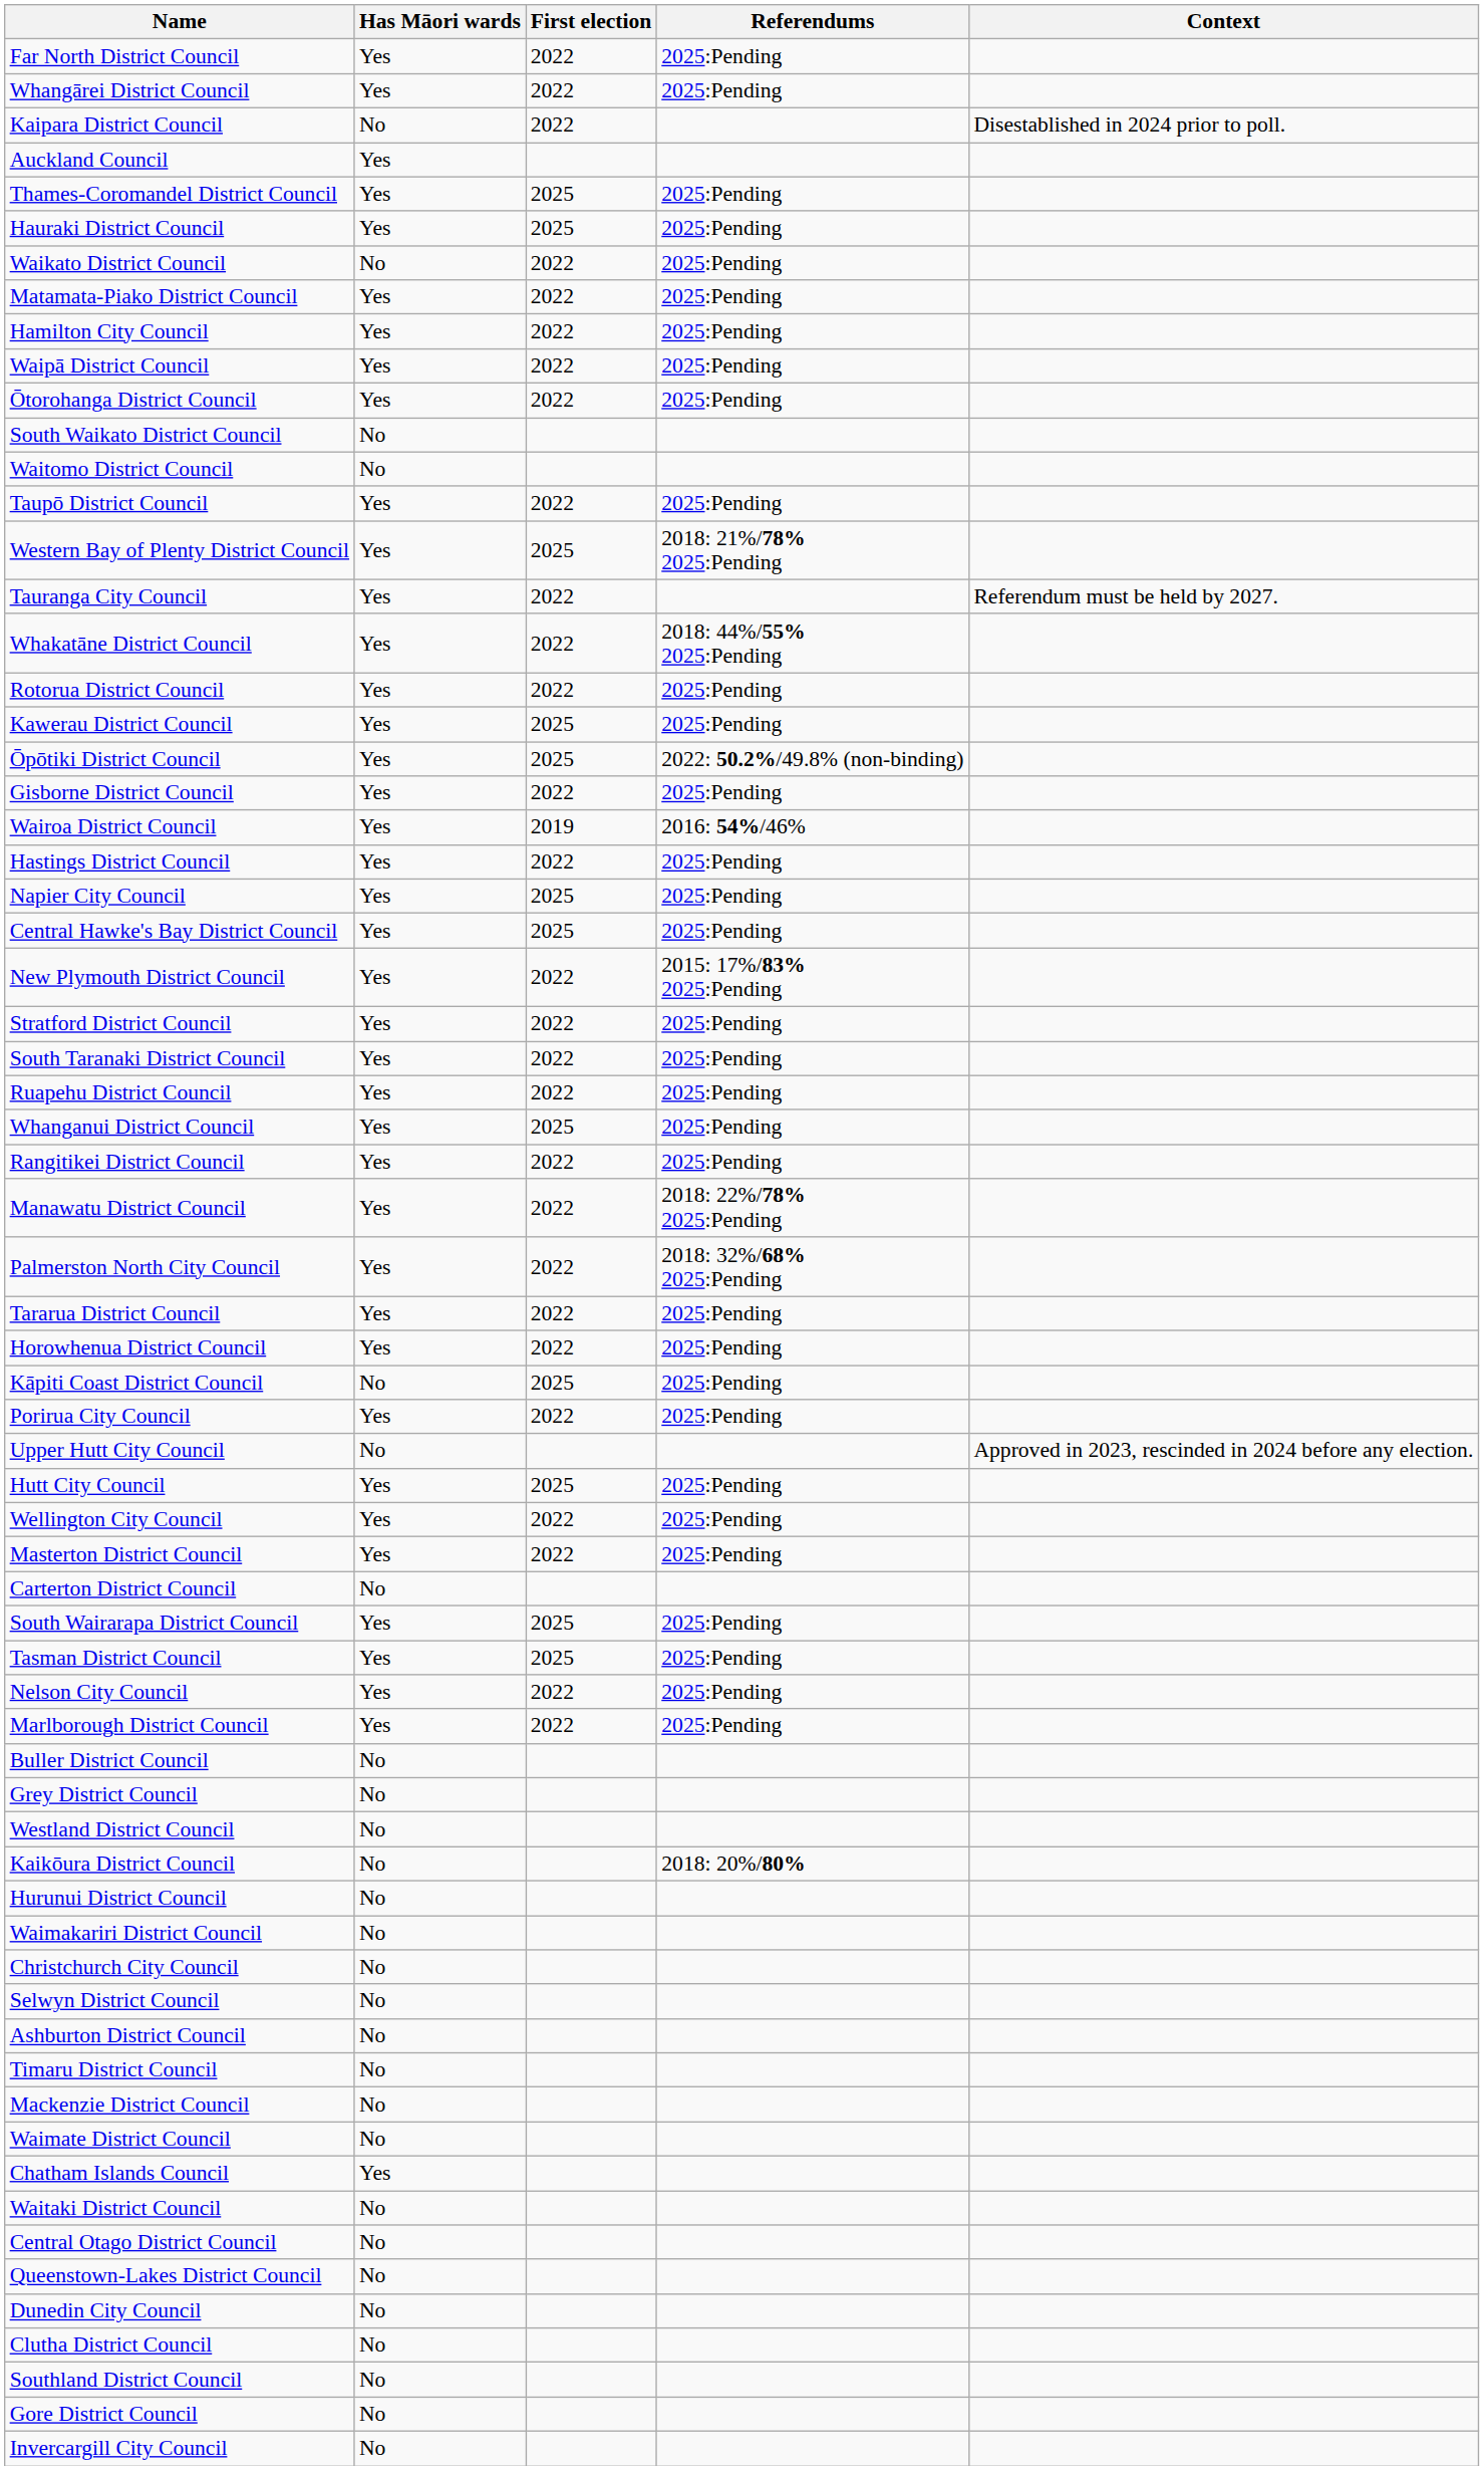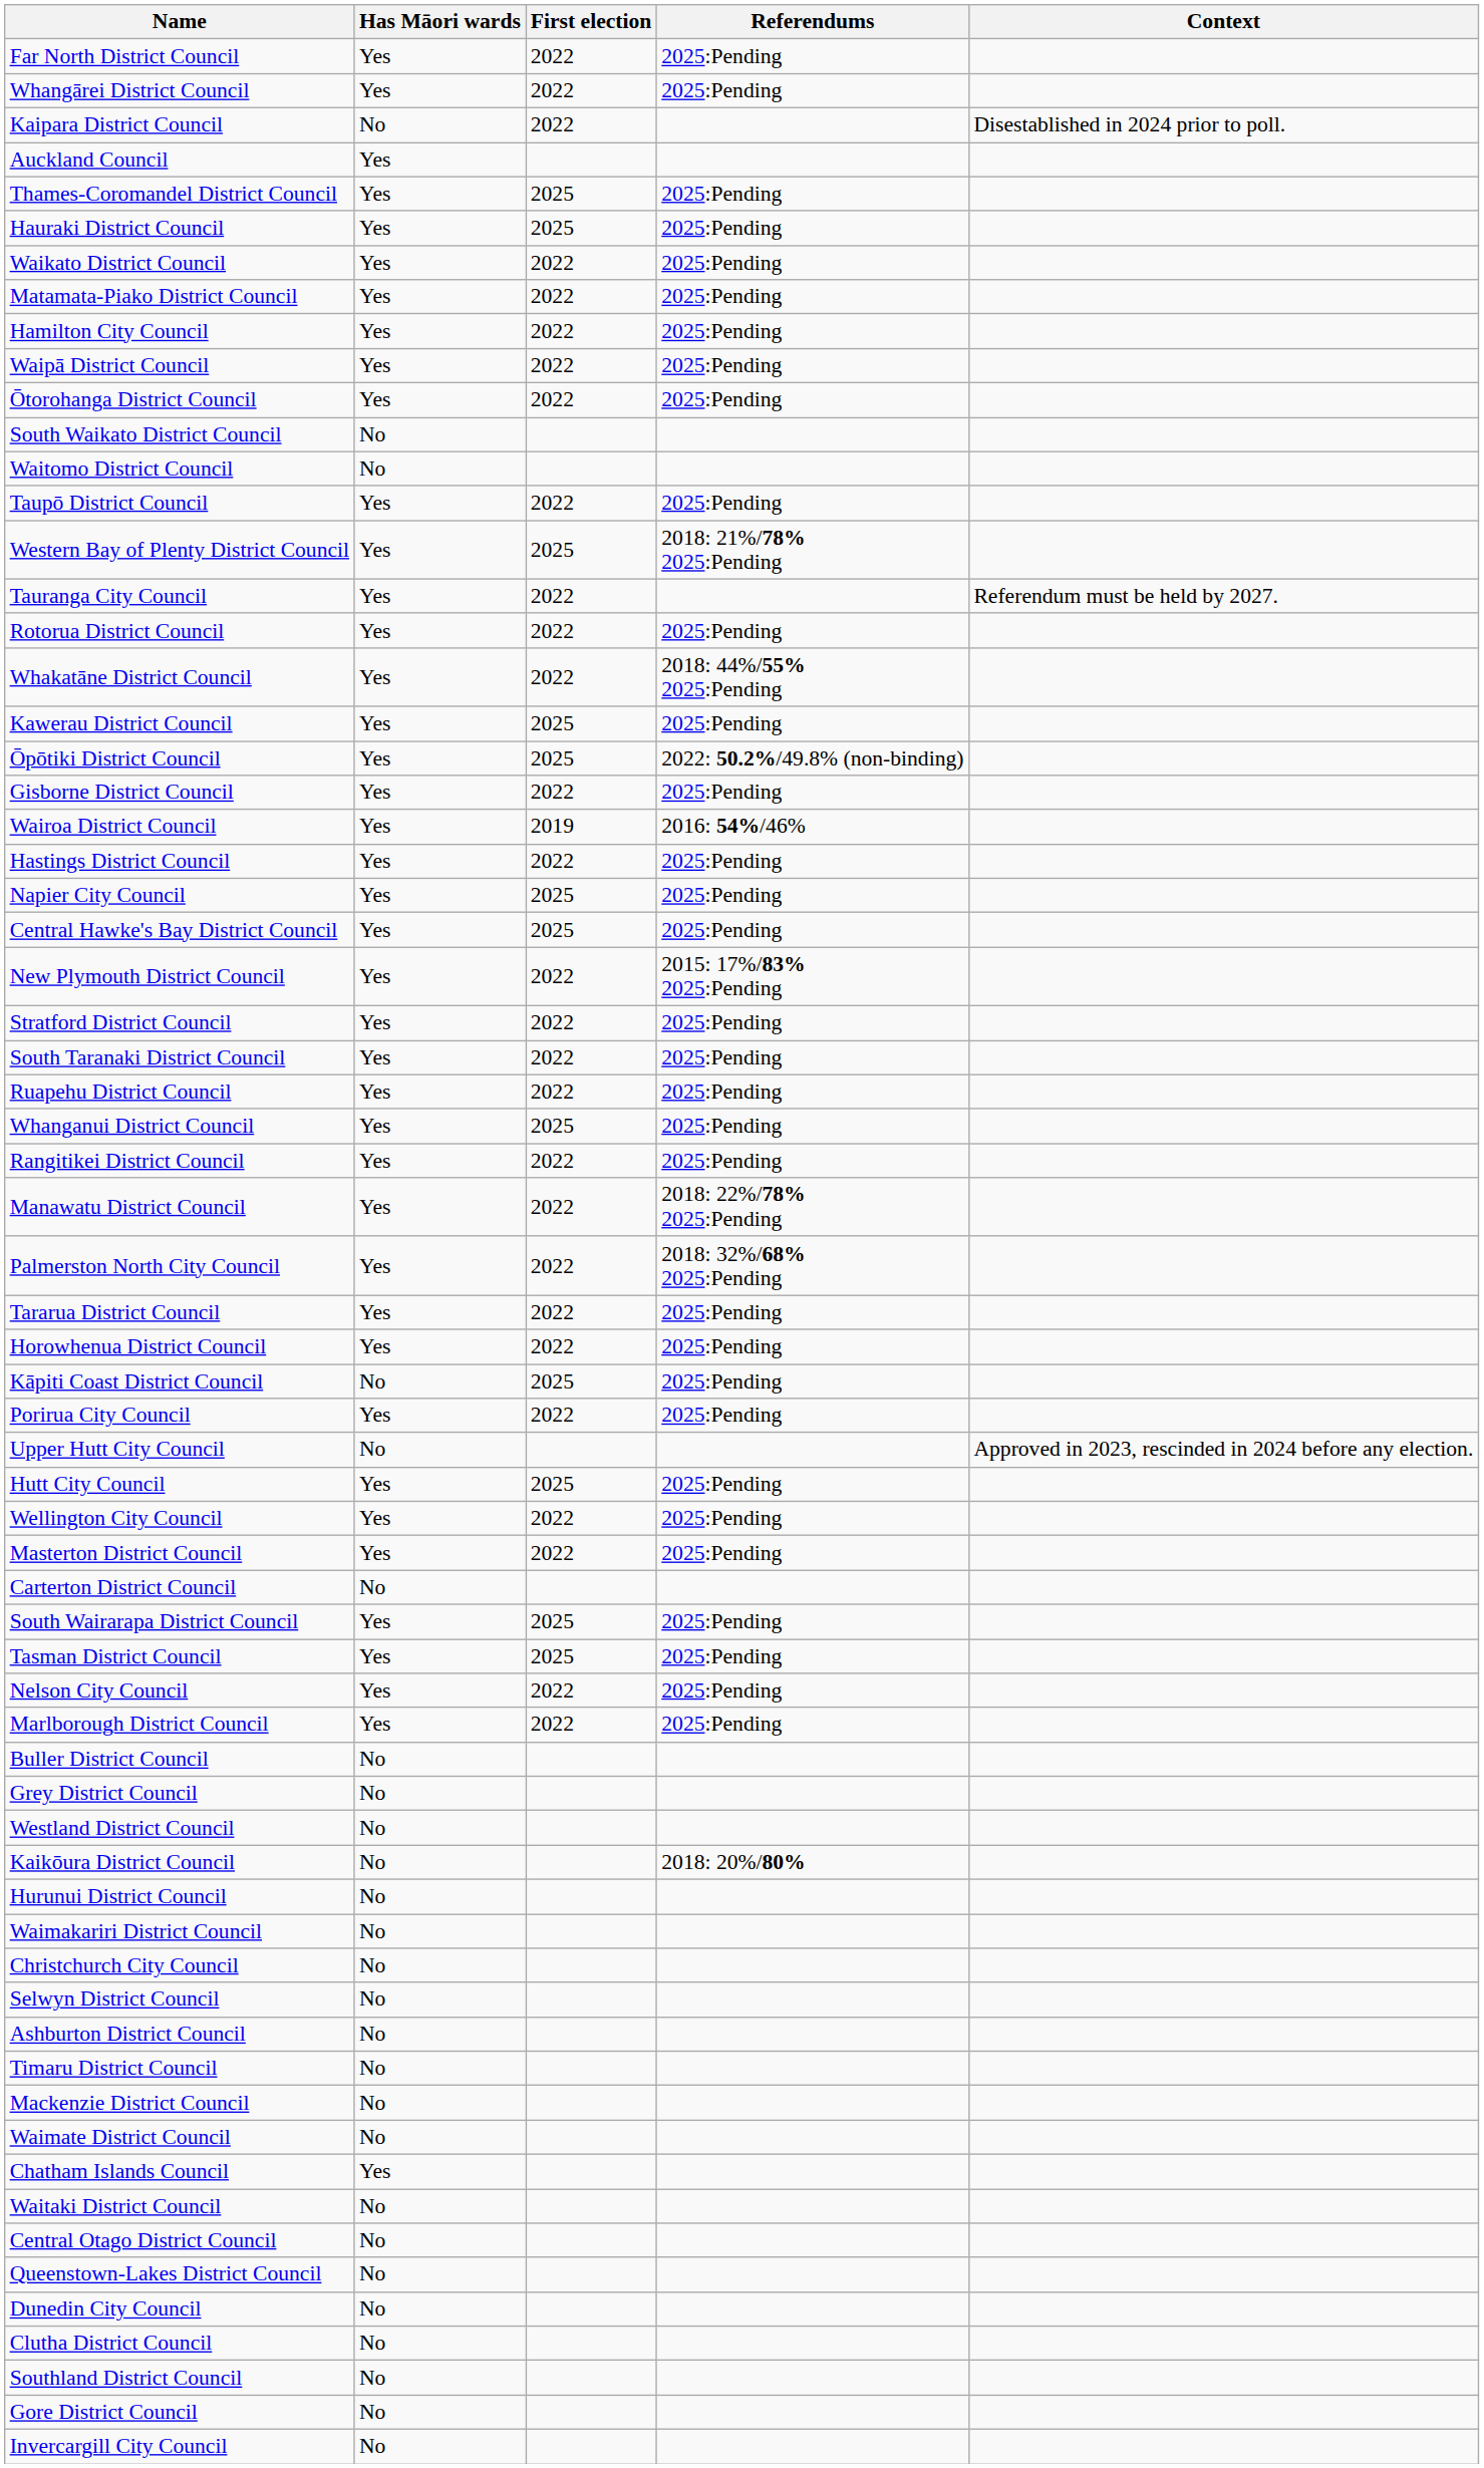Waikato District Council | Has Māori wards: No -> Yes
rows swapped: Rotorua District Council <-> Whakatāne District Council
